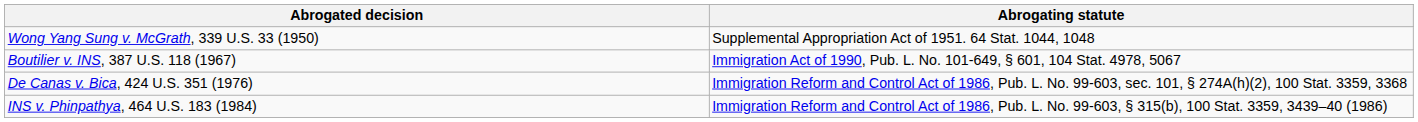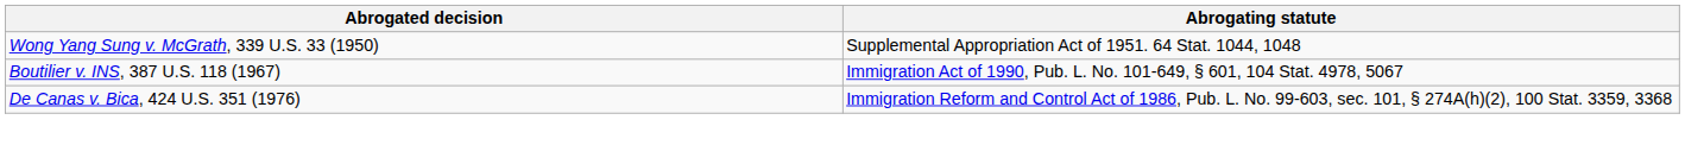- row: INS v. Phinpathya, 464 U.S. 183 (1984) | Immigration Reform and Control Act of 1986, Pub. L. No. 99-603, § 315(b), 100 Stat. 3359, 3439–40 (1986)
